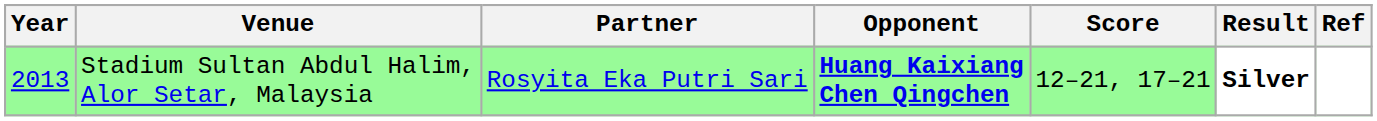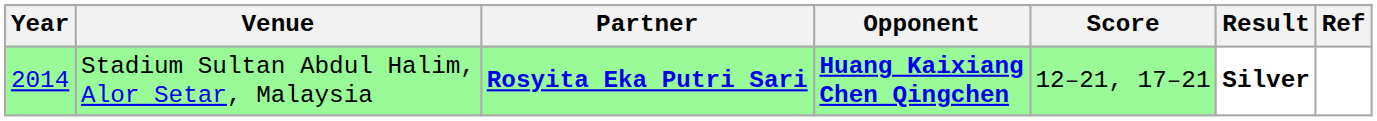Stadium Sultan Abdul Halim, Alor Setar, Malaysia | Year: 2013 -> 2014
Stadium Sultan Abdul Halim, Alor Setar, Malaysia | Partner: normal -> bold
